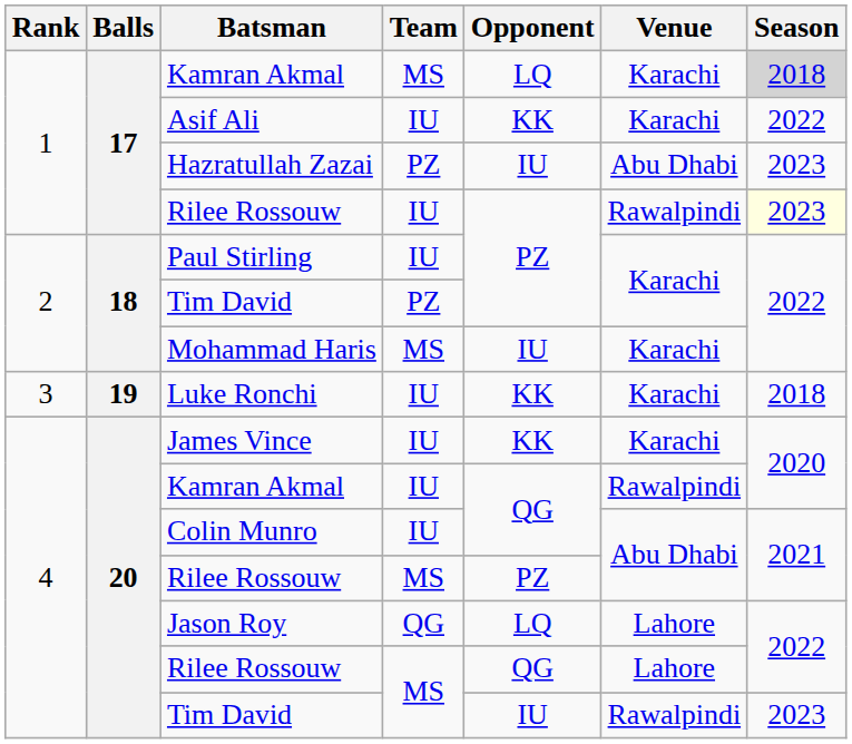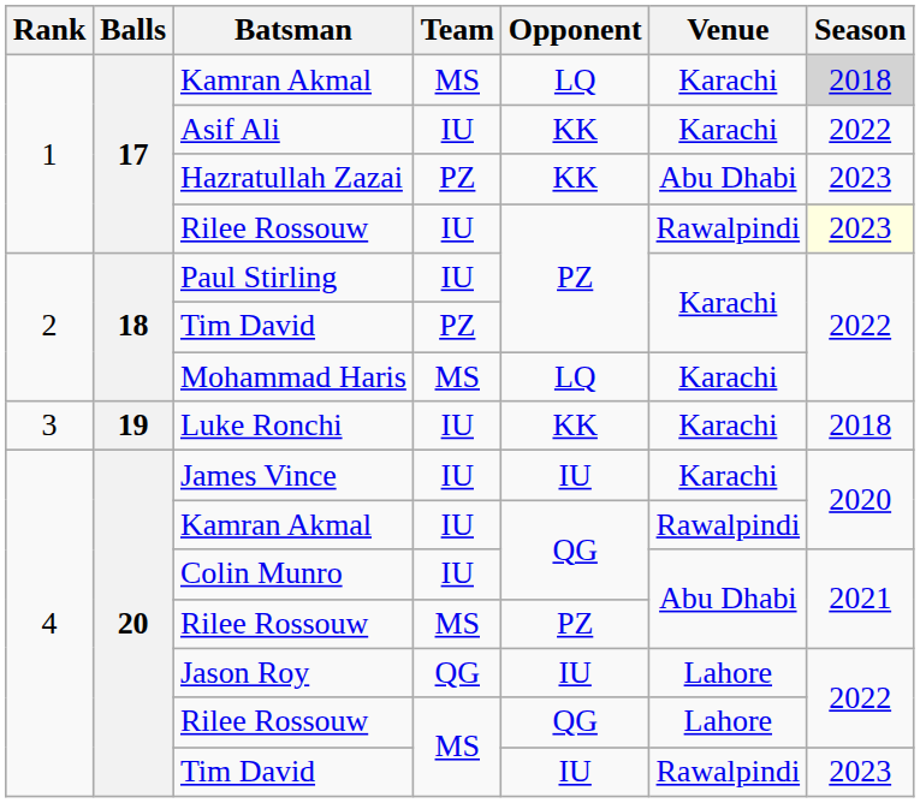Hazratullah Zazai | Opponent: IU -> KK
Mohammad Haris | Opponent: IU -> LQ
James Vince | Opponent: KK -> IU
Jason Roy | Opponent: LQ -> IU
